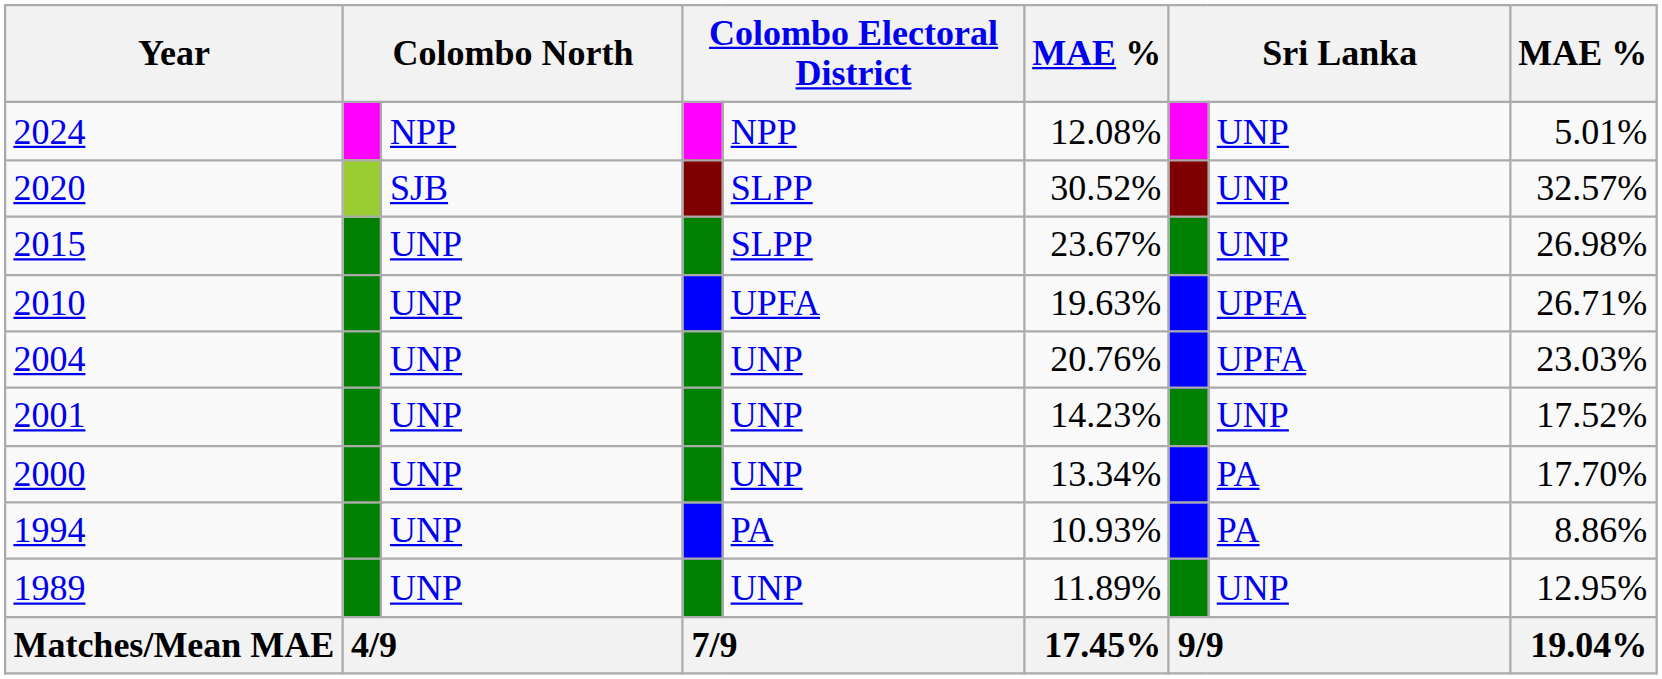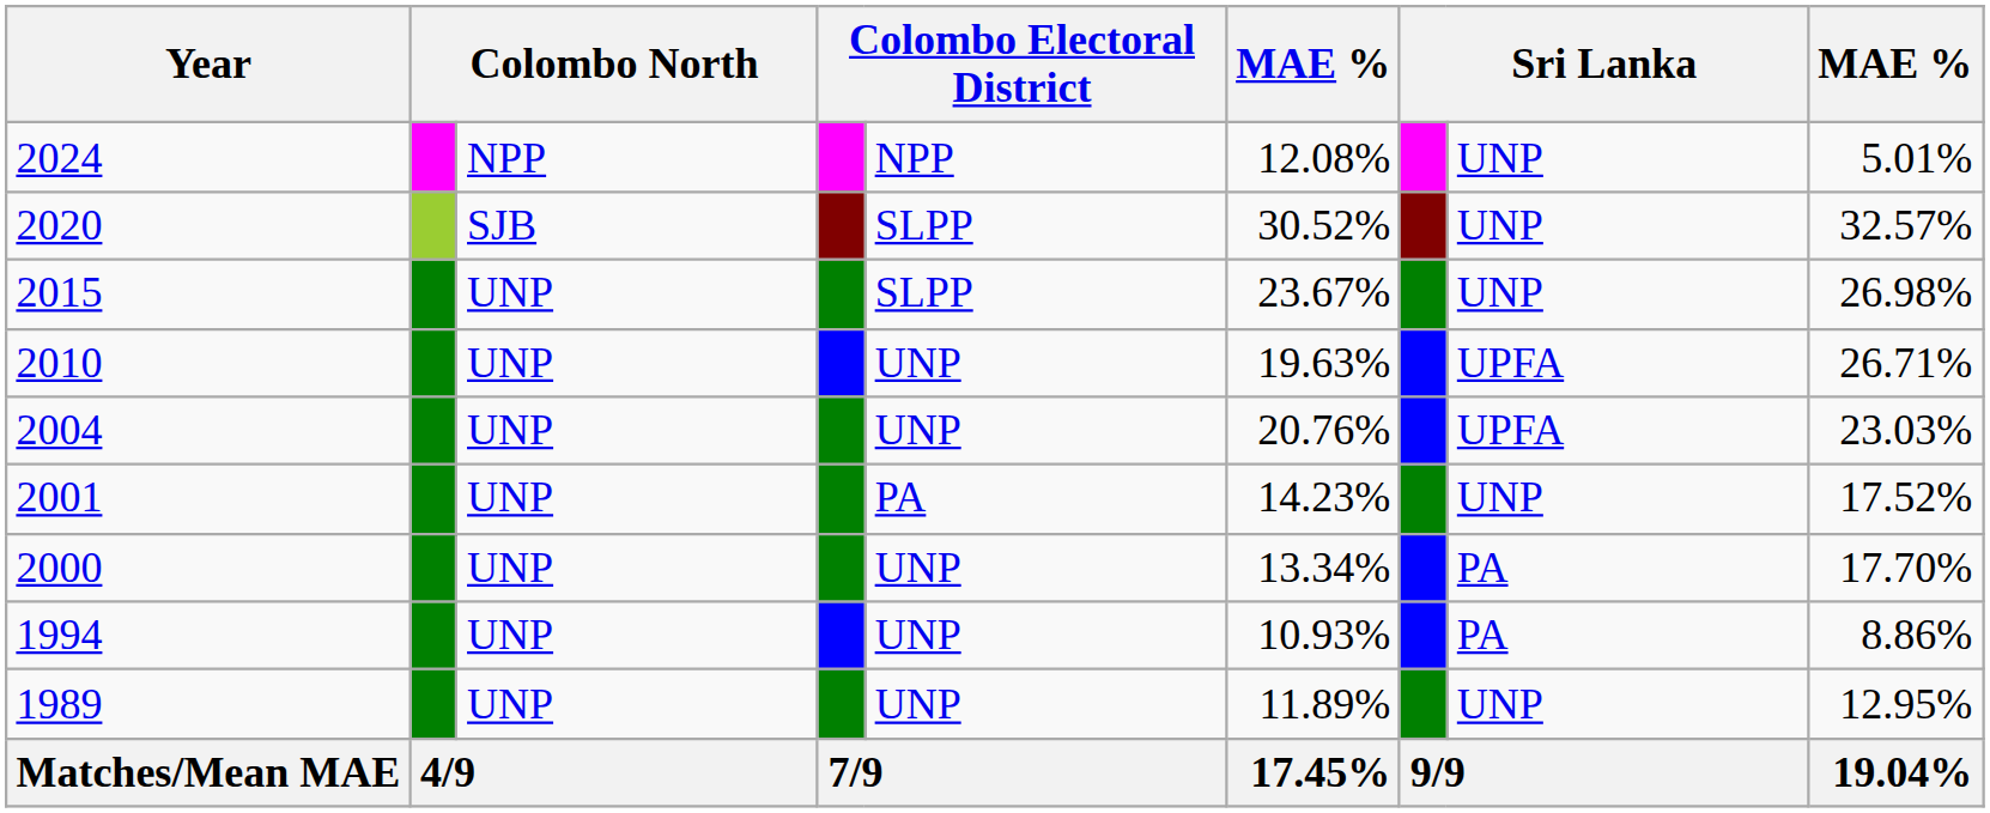2010 | column 5: UPFA -> UNP
2001 | column 5: UNP -> PA
1994 | column 5: PA -> UNP
